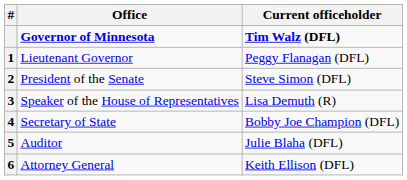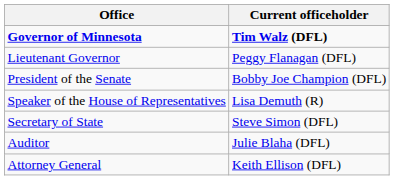- column: # | 1 | 2 | 3 | 4 | 5 | 6
President of the Senate | Current officeholder: Steve Simon (DFL) -> Bobby Joe Champion (DFL)
Secretary of State | Current officeholder: Bobby Joe Champion (DFL) -> Steve Simon (DFL)
